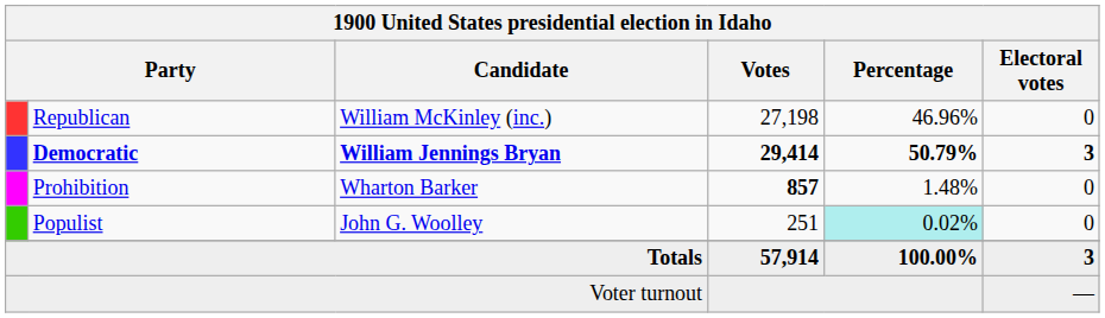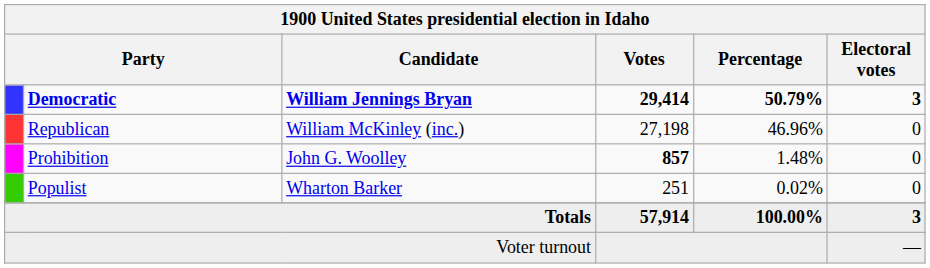rows swapped: Democratic <-> Republican
Prohibition | Candidate: Wharton Barker -> John G. Woolley
Populist | Candidate: John G. Woolley -> Wharton Barker
Populist | Percentage: paleturquoise background -> no background
